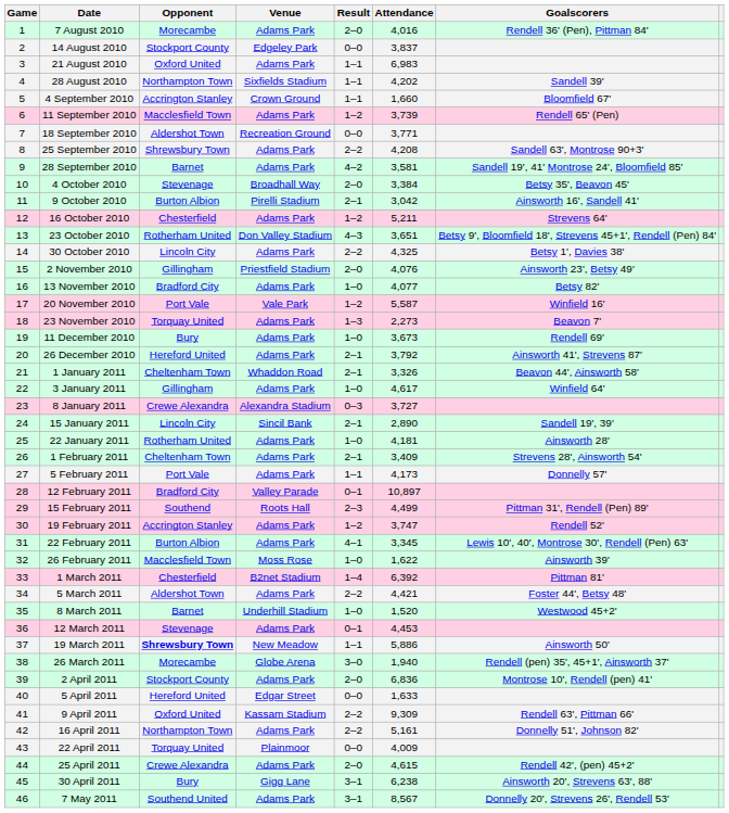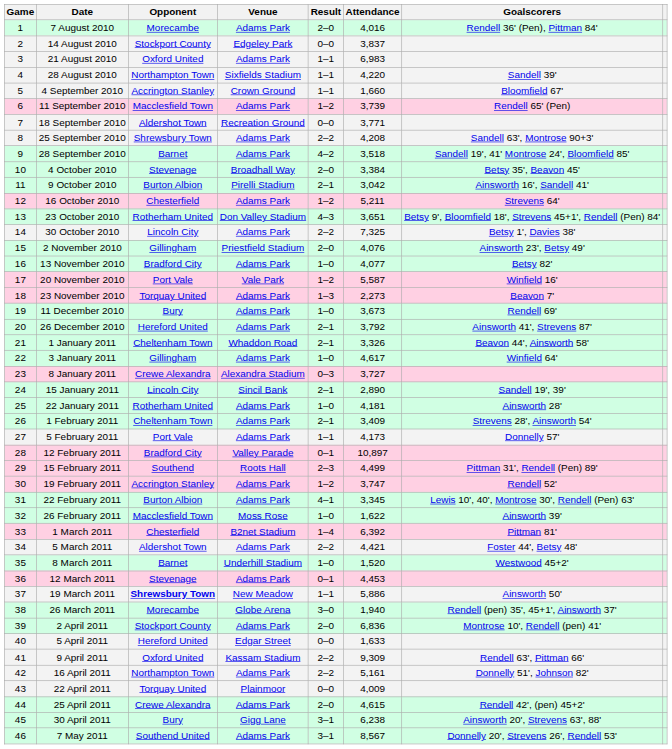28 August 2010 | Attendance: 4,202 -> 4,220
28 September 2010 | Attendance: 3,581 -> 3,518
30 October 2010 | Attendance: 4,325 -> 7,325
